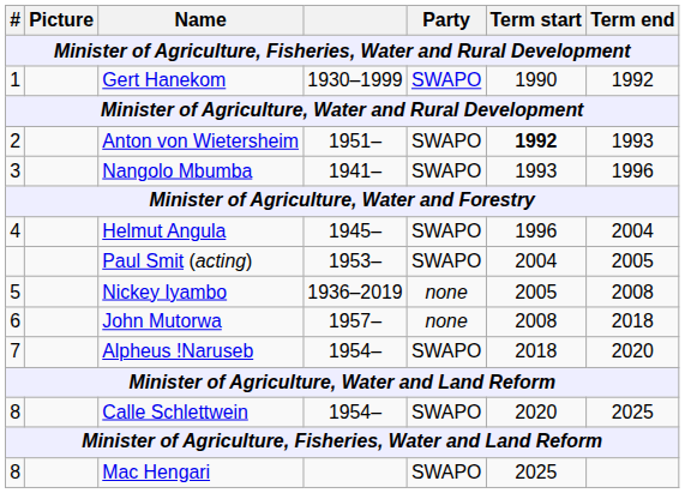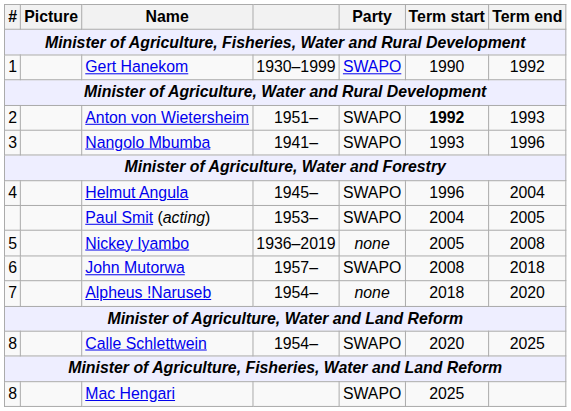John Mutorwa | Party: none -> SWAPO
Alpheus ǃNaruseb | Party: SWAPO -> none
